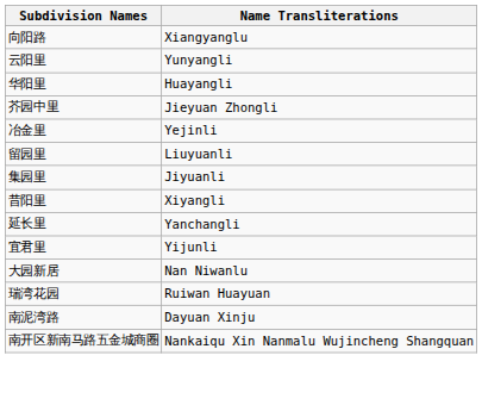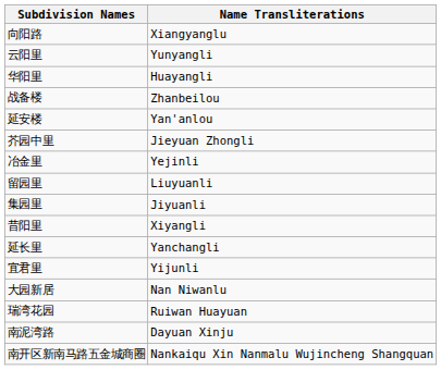+ row: 战备楼 | Zhanbeilou
+ row: 延安楼 | Yan'anlou
